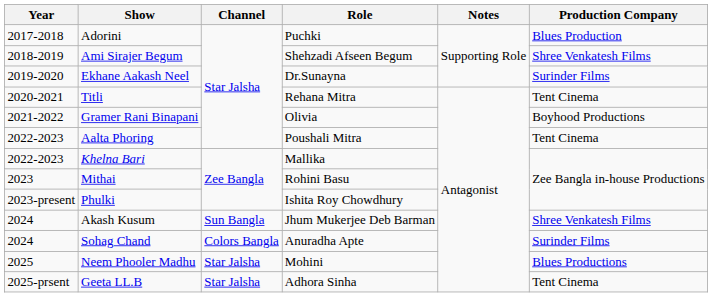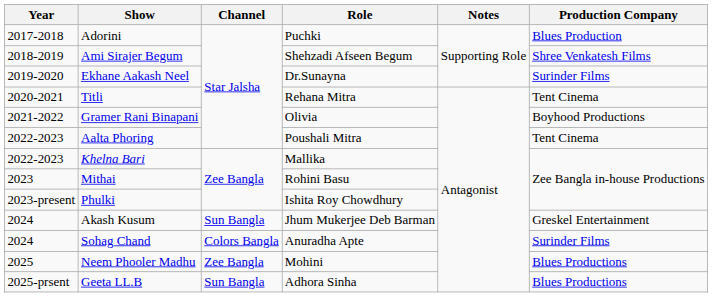Akash Kusum | Production Company: Shree Venkatesh Films -> Greskel Entertainment
Neem Phooler Madhu | Channel: Star Jalsha -> Zee Bangla
Geeta LL.B | Channel: Star Jalsha -> Sun Bangla
Geeta LL.B | Production Company: Tent Cinema -> Blues Productions
